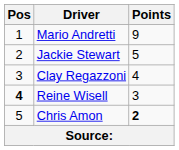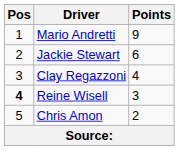Jackie Stewart | Points: 5 -> 6
Chris Amon | Points: bold -> normal
